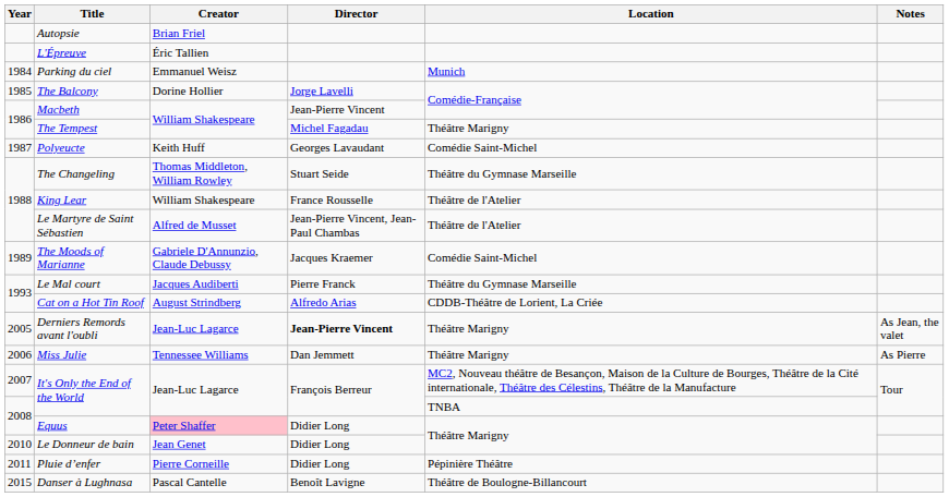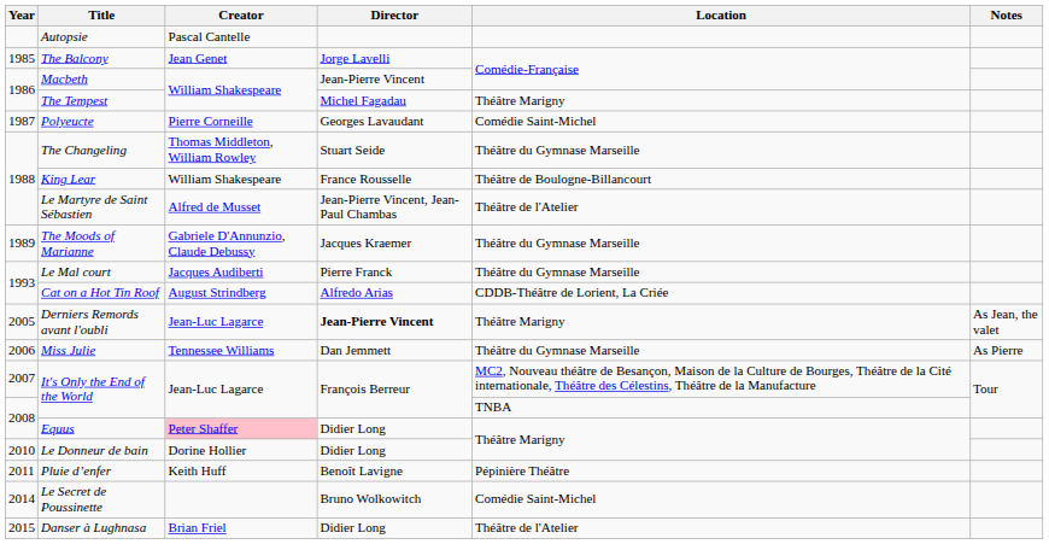Autopsie | Creator: Brian Friel -> Pascal Cantelle
- row: L'Épreuve | Éric Tallien
- row: 1984 | Parking du ciel | Emmanuel Weisz | Munich
The Balcony | Creator: Dorine Hollier -> Jean Genet
Polyeucte | Creator: Keith Huff -> Pierre Corneille
King Lear | Location: Théâtre de l'Atelier -> Théâtre de Boulogne-Billancourt
The Moods of Marianne | Location: Comédie Saint-Michel -> Théâtre du Gymnase Marseille
Miss Julie | Location: Théâtre Marigny -> Théâtre du Gymnase Marseille
Le Donneur de bain | Creator: Jean Genet -> Dorine Hollier
Pluie d’enfer | Creator: Pierre Corneille -> Keith Huff
Pluie d’enfer | Director: Didier Long -> Benoît Lavigne
+ row: 2014 | Le Secret de Poussinette | Bruno Wolkowitch | Comédie Saint-Michel
Danser à Lughnasa | Creator: Pascal Cantelle -> Brian Friel
Danser à Lughnasa | Director: Benoît Lavigne -> Didier Long
Danser à Lughnasa | Location: Théâtre de Boulogne-Billancourt -> Théâtre de l'Atelier
